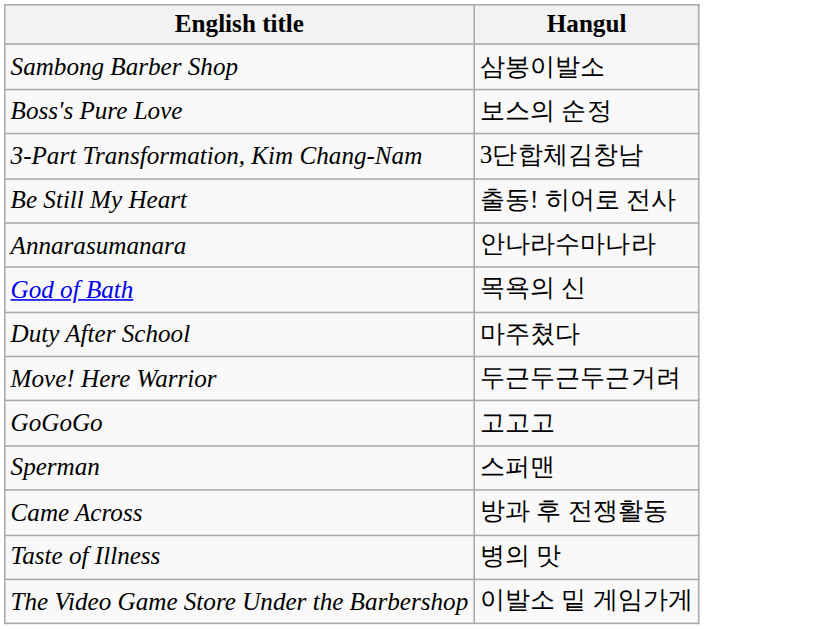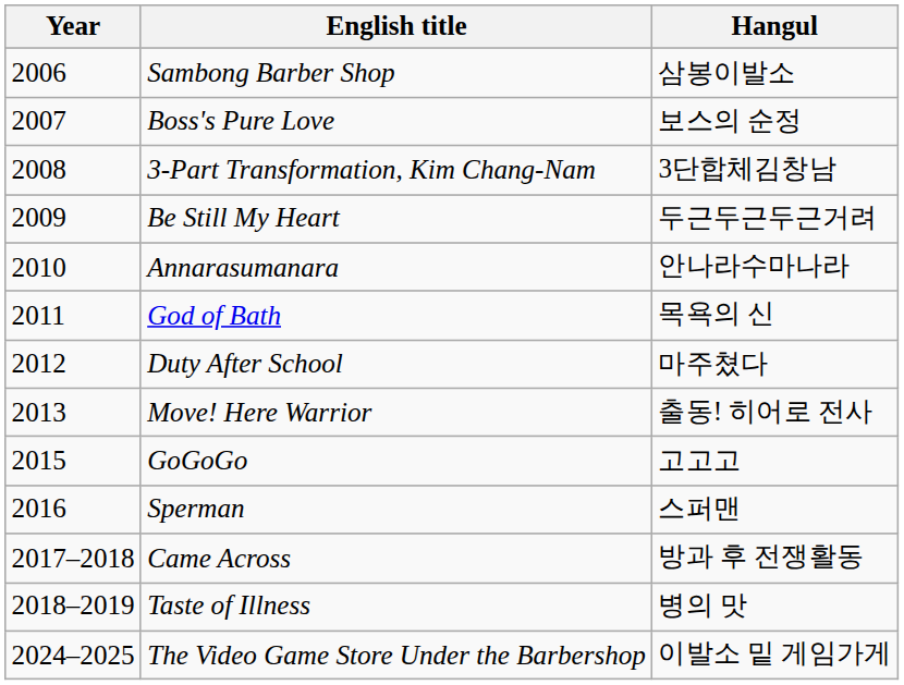+ column: Year | 2006 | 2007 | 2008 | 2009 | 2010 | 2011 | 2012 | 2013 | 2015 | 2016 | 2017–2018 | 2018–2019 | 2024–2025
Be Still My Heart | Hangul: 출동! 히어로 전사 -> 두근두근두근거려
Move! Here Warrior | Hangul: 두근두근두근거려 -> 출동! 히어로 전사
